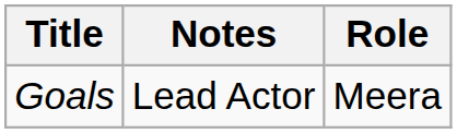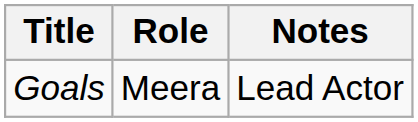columns swapped: Role <-> Notes
